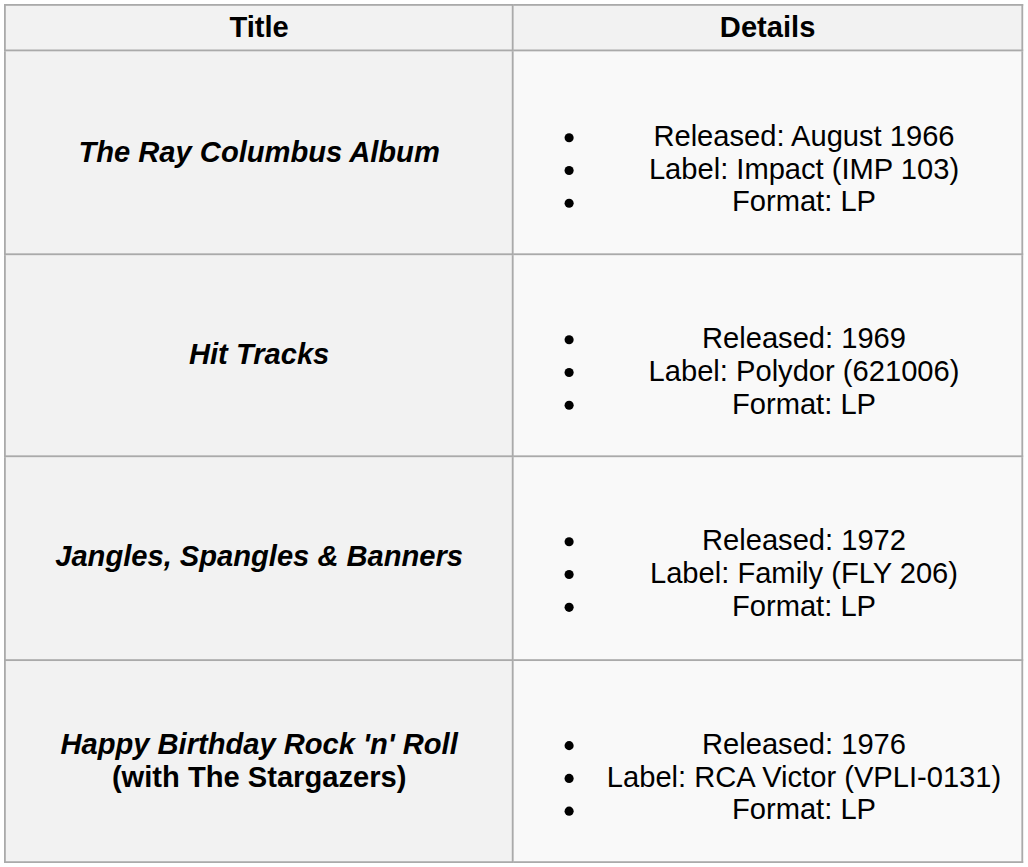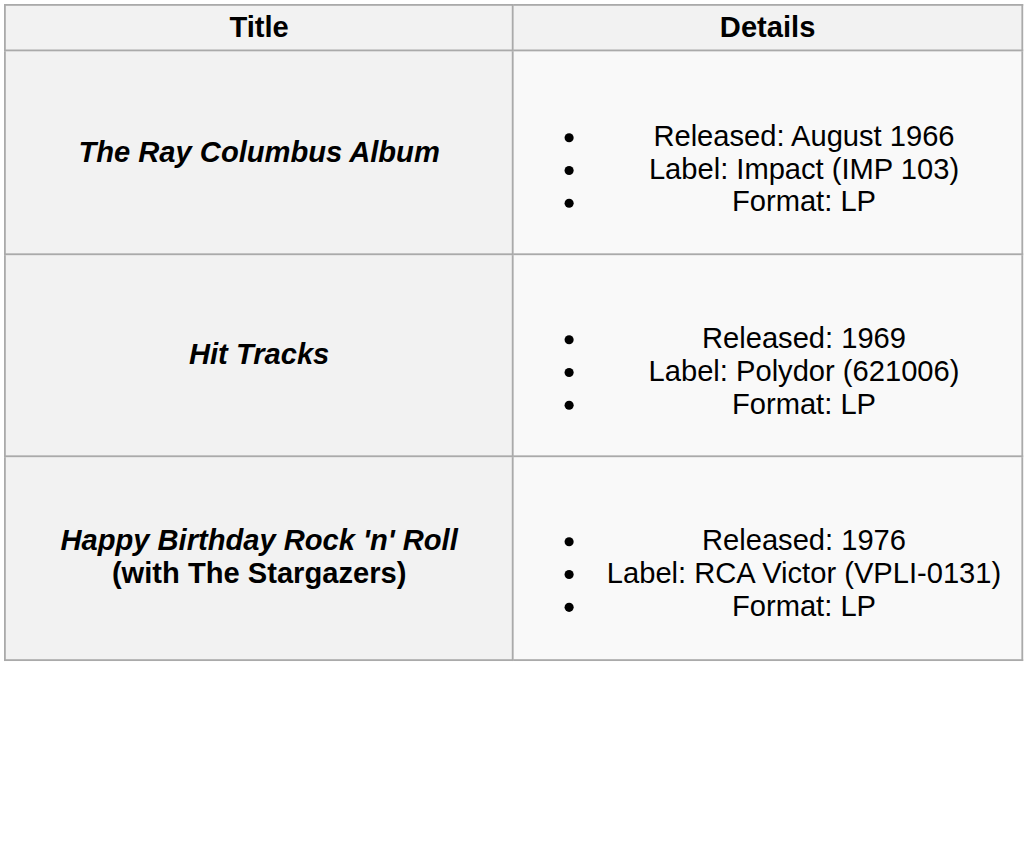- row: Jangles, Spangles & Banners | Released: 1972 Label: Family (FLY 206) Format: LP
